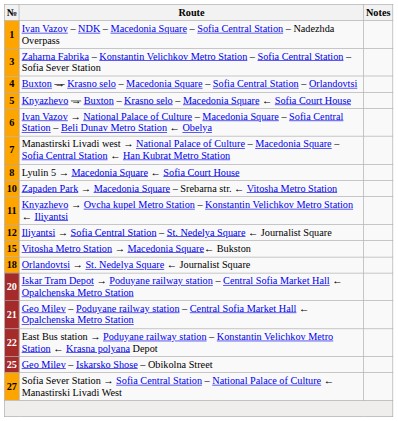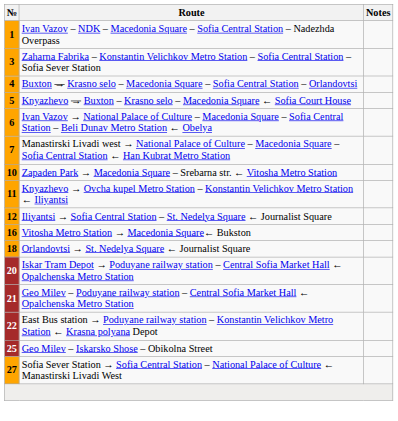- row: 8 | Lyulin 5 → Macedonia Square ← Sofia Court House
Vitosha Metro Station → Macedonia Square← Bukston | №: 15 -> 16
